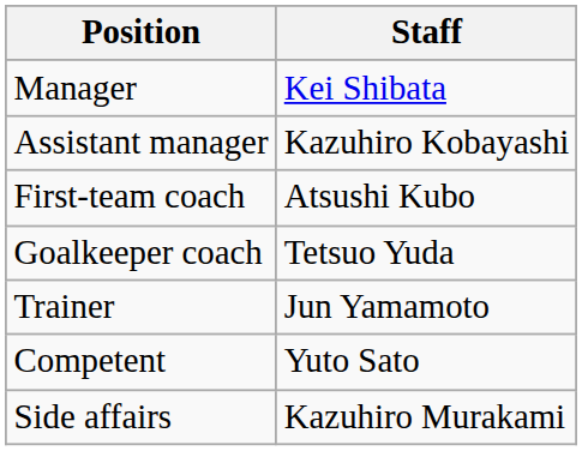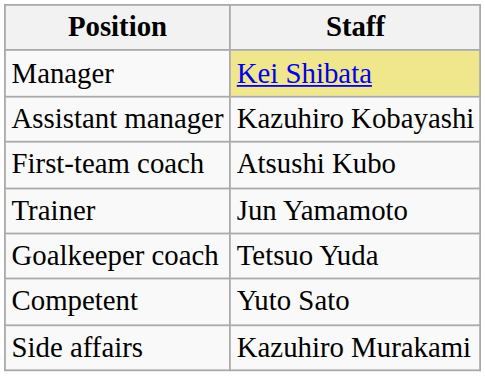Manager | Staff: no background -> khaki background
rows swapped: Goalkeeper coach <-> Trainer
